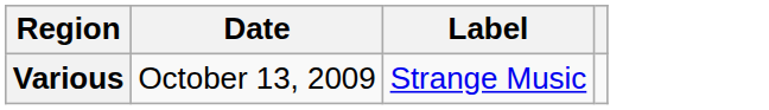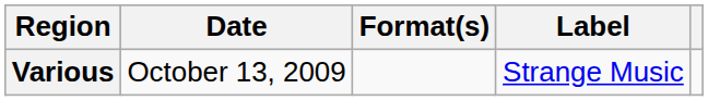+ column: Format(s)
